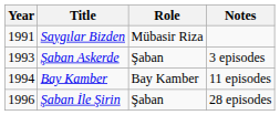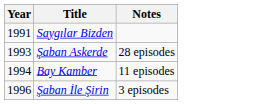- column: Role | Mübasir Riza | Şaban | Bay Kamber | Şaban
Şaban Askerde | Notes: 3 episodes -> 28 episodes
Şaban İle Şirin | Notes: 28 episodes -> 3 episodes
